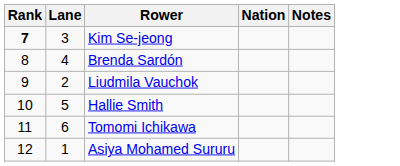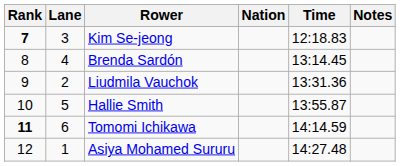+ column: Time | 12:18.83 | 13:14.45 | 13:31.36 | 13:55.87 | 14:14.59 | 14:27.48
Tomomi Ichikawa | Rank: normal -> bold
